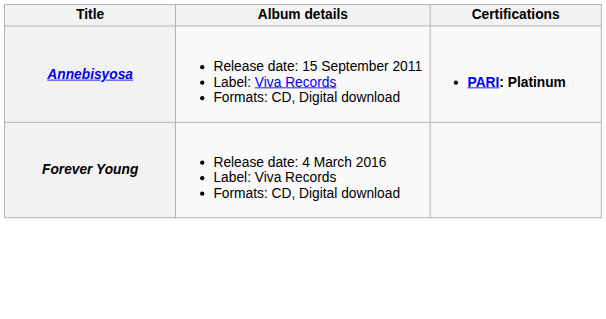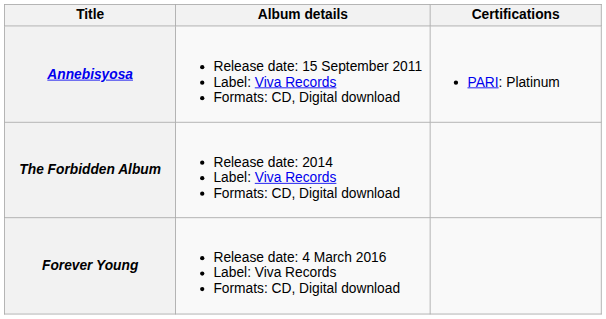Annebisyosa | Certifications: bold -> normal
+ row: The Forbidden Album | Release date: 2014 Label: Viva Records Formats: CD, Digital download
